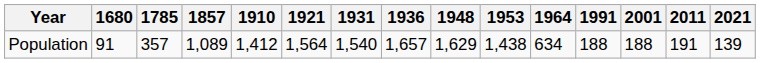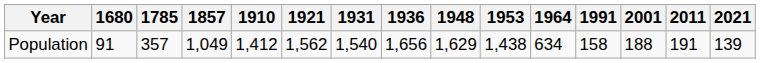Population | 1857: 1,089 -> 1,049
Population | 1921: 1,564 -> 1,562
Population | 1936: 1,657 -> 1,656
Population | 1991: 188 -> 158
